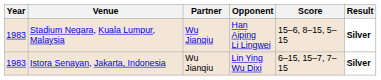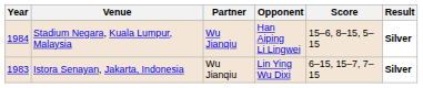Stadium Negara, Kuala Lumpur, Malaysia | Year: 1983 -> 1984
